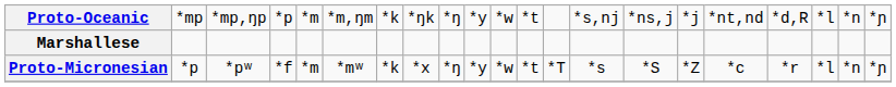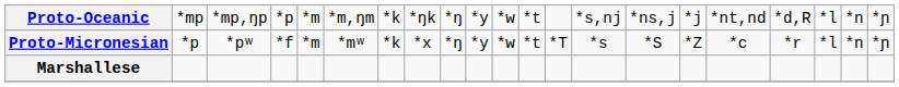rows swapped: Proto-Micronesian <-> Marshallese
